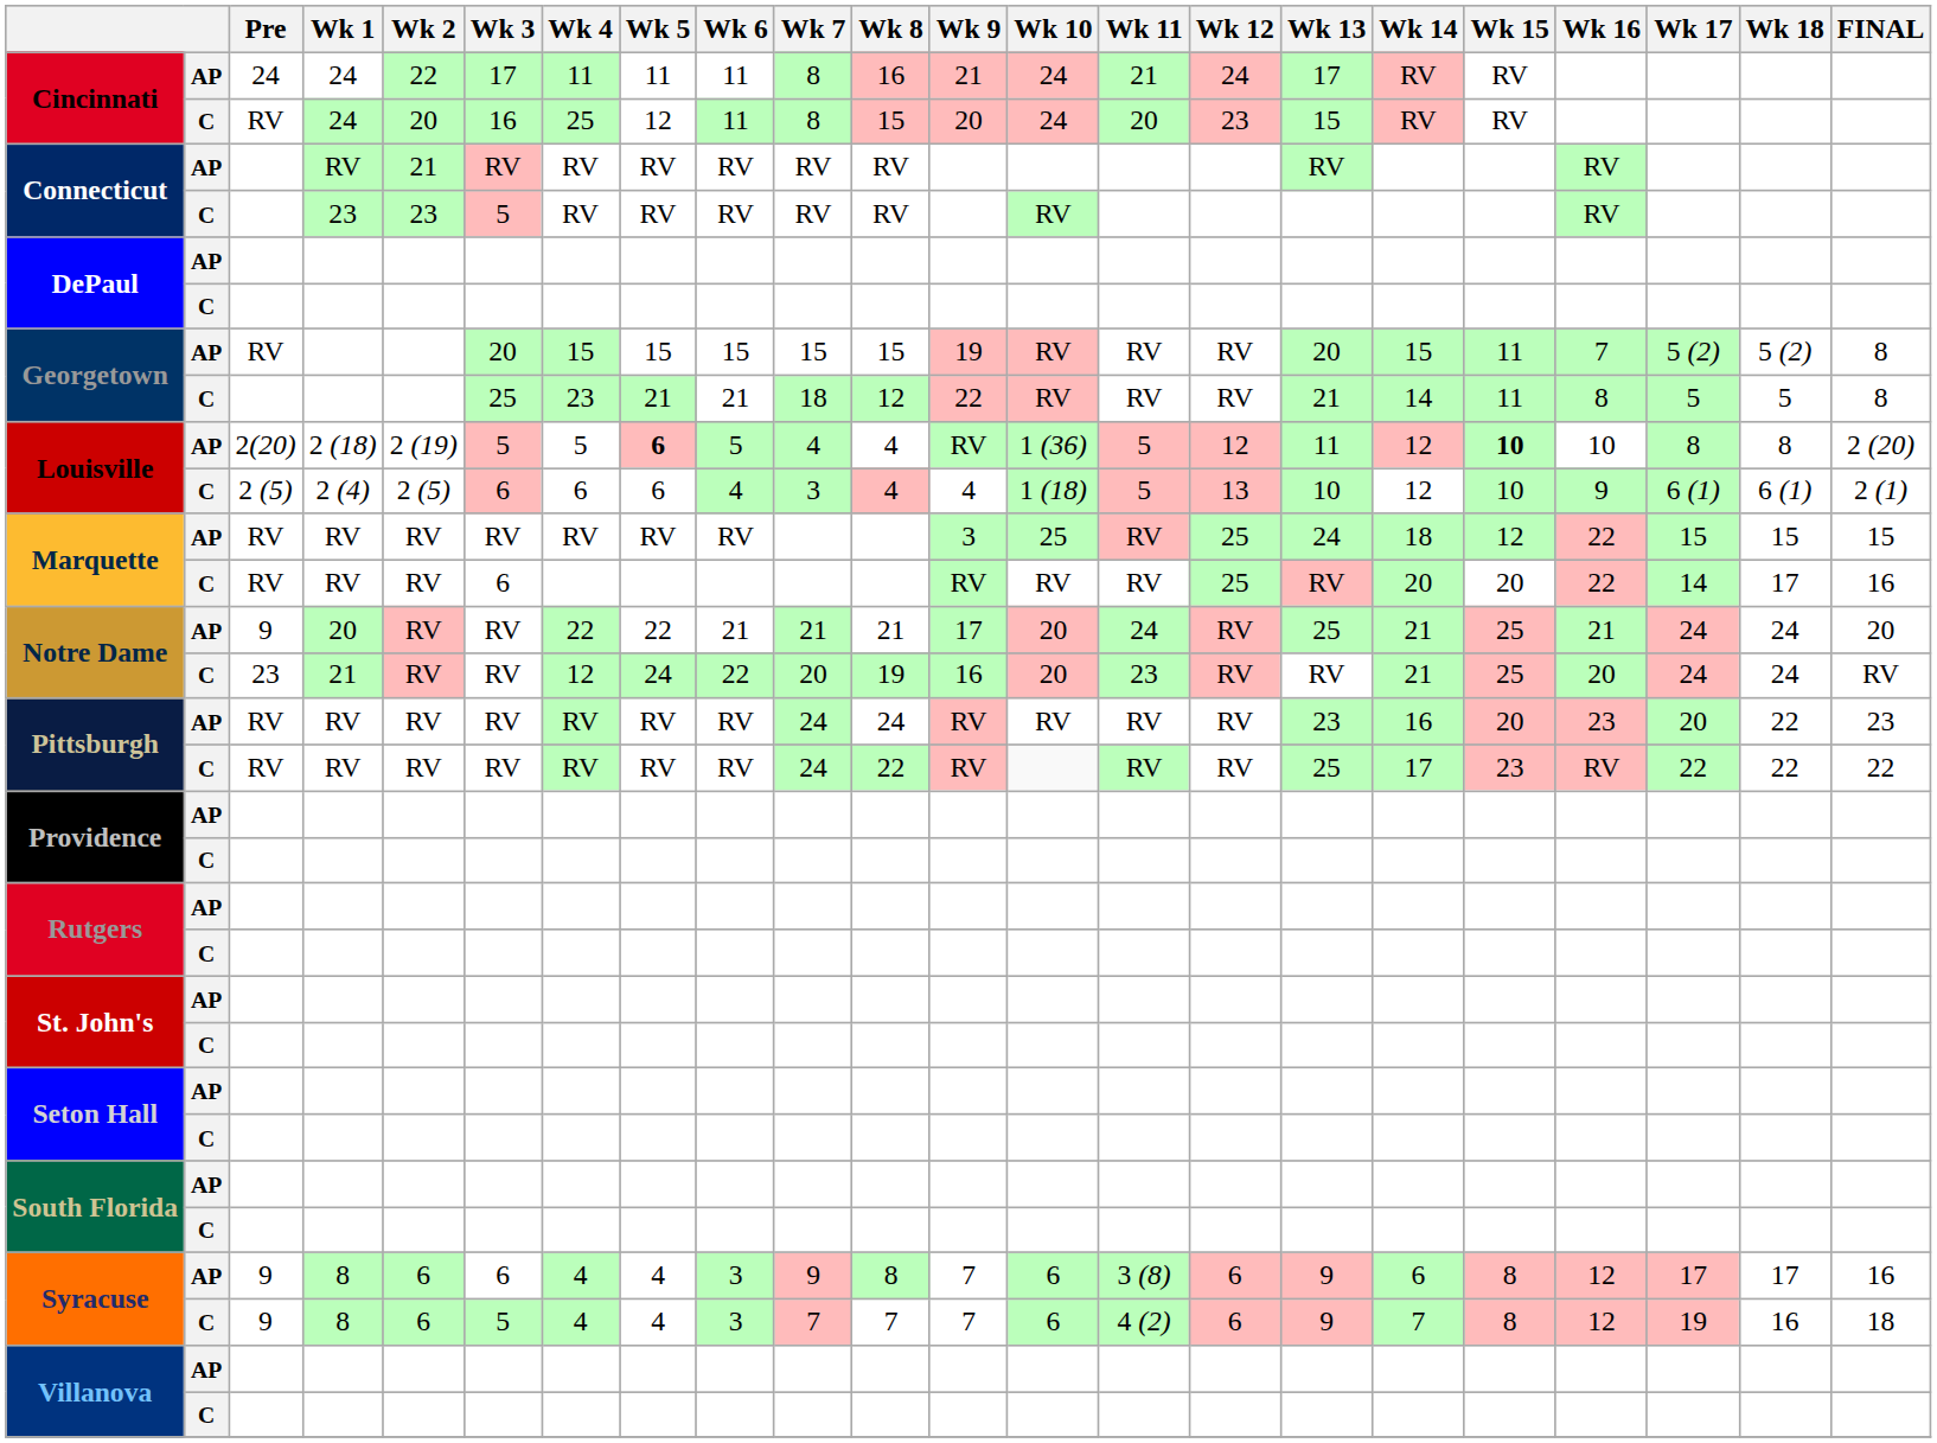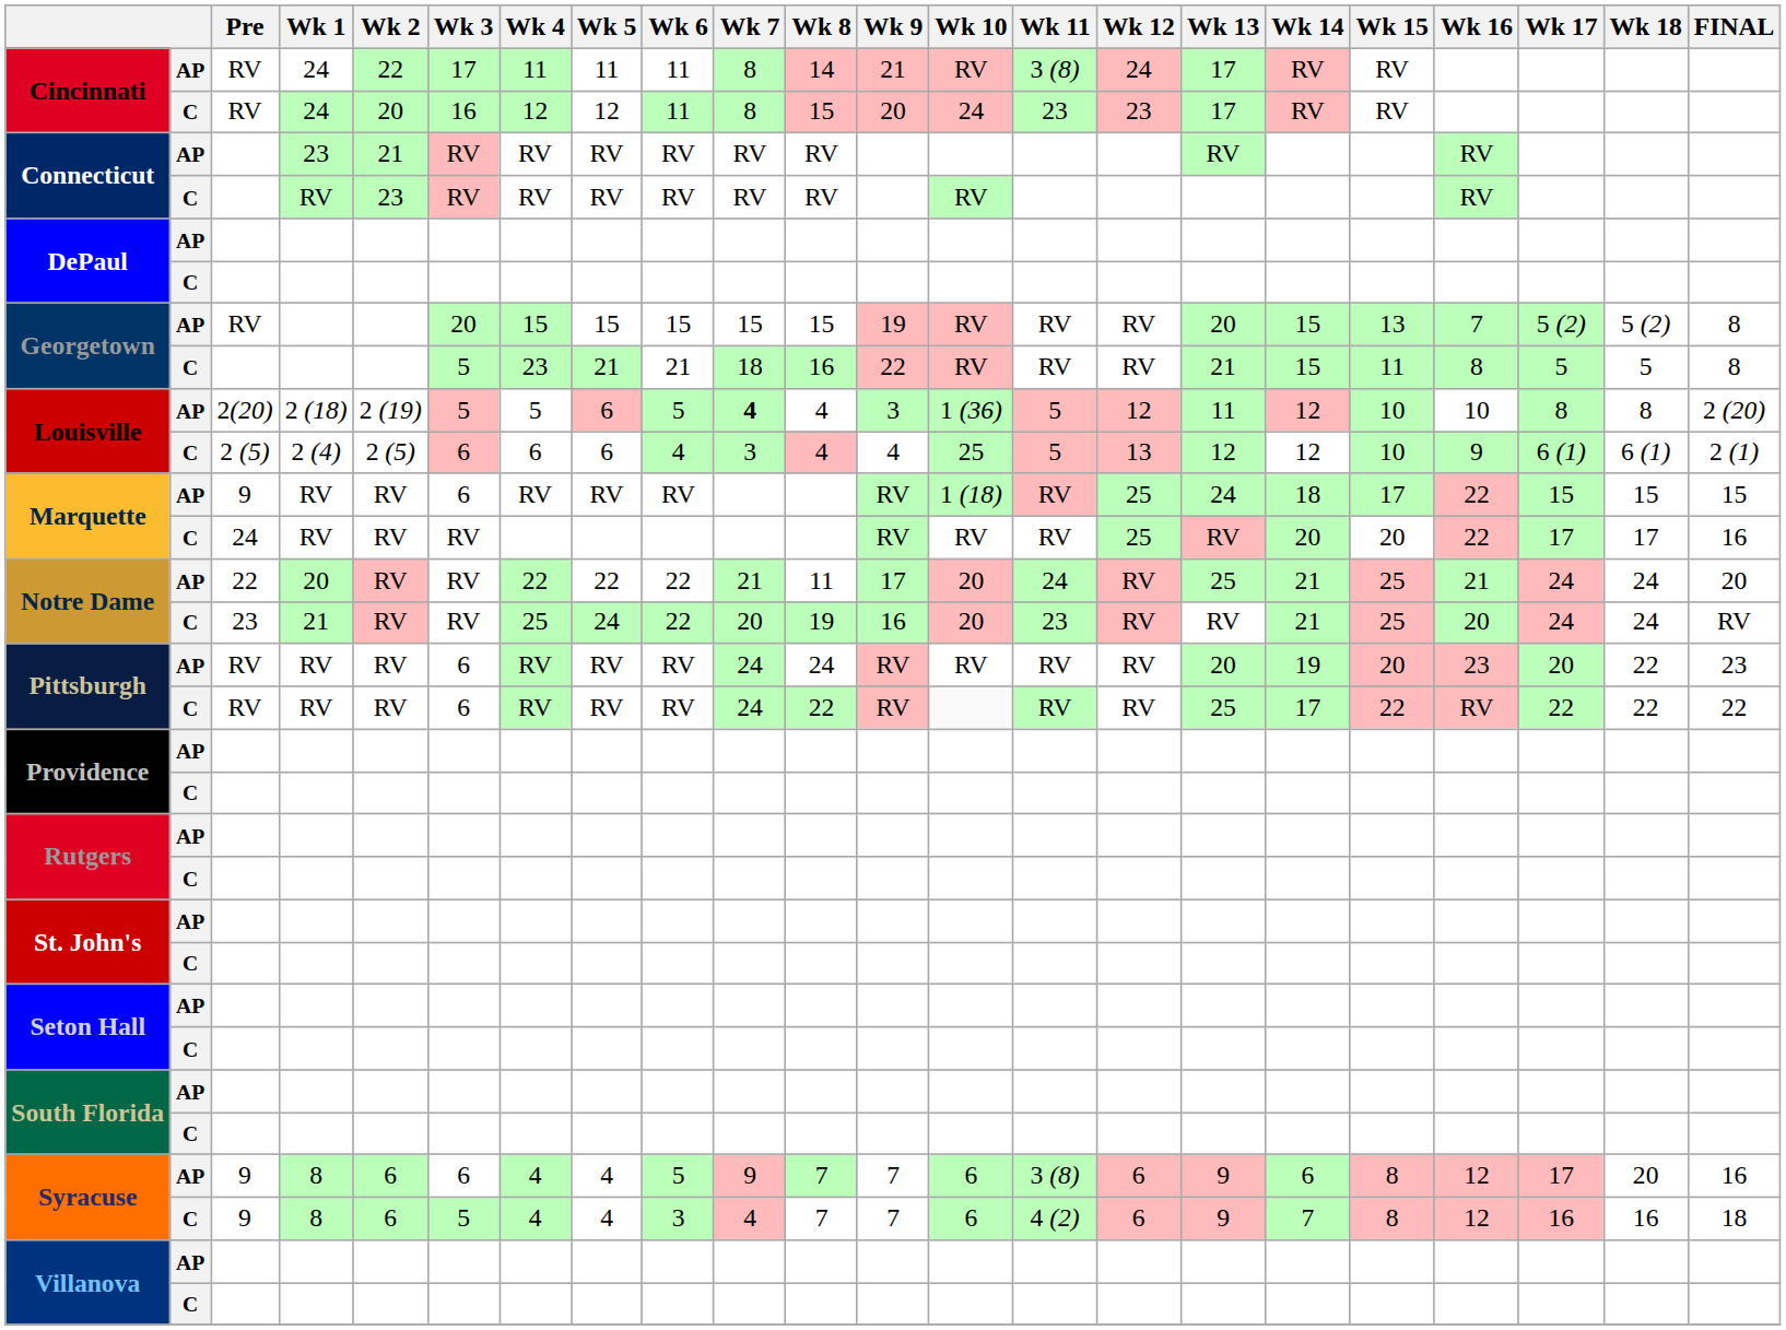Cincinnati / AP | Pre: 24 -> RV
Cincinnati / AP | Wk 8: 16 -> 14
Cincinnati / AP | Wk 10: 24 -> RV
Cincinnati / AP | Wk 11: 21 -> 3 (8)
Cincinnati / C | Wk 4: 25 -> 12
Cincinnati / C | Wk 11: 20 -> 23
Cincinnati / C | Wk 13: 15 -> 17
Connecticut / AP | Wk 1: RV -> 23
Connecticut / C | Wk 1: 23 -> RV
Connecticut / C | Wk 3: 5 -> RV
Georgetown / AP | Wk 15: 11 -> 13
Georgetown / C | Wk 3: 25 -> 5
Georgetown / C | Wk 8: 12 -> 16
Georgetown / C | Wk 14: 14 -> 15
Louisville / AP | Wk 5: bold -> normal
Louisville / AP | Wk 7: normal -> bold
Louisville / AP | Wk 9: RV -> 3
Louisville / AP | Wk 15: bold -> normal
Louisville / C | Wk 10: 1 (18) -> 25
Louisville / C | Wk 13: 10 -> 12
Marquette / AP | Pre: RV -> 9
Marquette / AP | Wk 3: RV -> 6
Marquette / AP | Wk 9: 3 -> RV
Marquette / AP | Wk 10: 25 -> 1 (18)
Marquette / AP | Wk 15: 12 -> 17
Marquette / C | Pre: RV -> 24
Marquette / C | Wk 3: 6 -> RV
Marquette / C | Wk 17: 14 -> 17
Notre Dame / AP | Pre: 9 -> 22
Notre Dame / AP | Wk 6: 21 -> 22
Notre Dame / AP | Wk 8: 21 -> 11
Notre Dame / C | Wk 4: 12 -> 25
Pittsburgh / AP | Wk 3: RV -> 6
Pittsburgh / AP | Wk 13: 23 -> 20
Pittsburgh / AP | Wk 14: 16 -> 19
Pittsburgh / C | Wk 3: RV -> 6
Pittsburgh / C | Wk 15: 23 -> 22
Syracuse / AP | Wk 6: 3 -> 5
Syracuse / AP | Wk 8: 8 -> 7
Syracuse / AP | Wk 18: 17 -> 20
Syracuse / C | Wk 7: 7 -> 4
Syracuse / C | Wk 17: 19 -> 16
